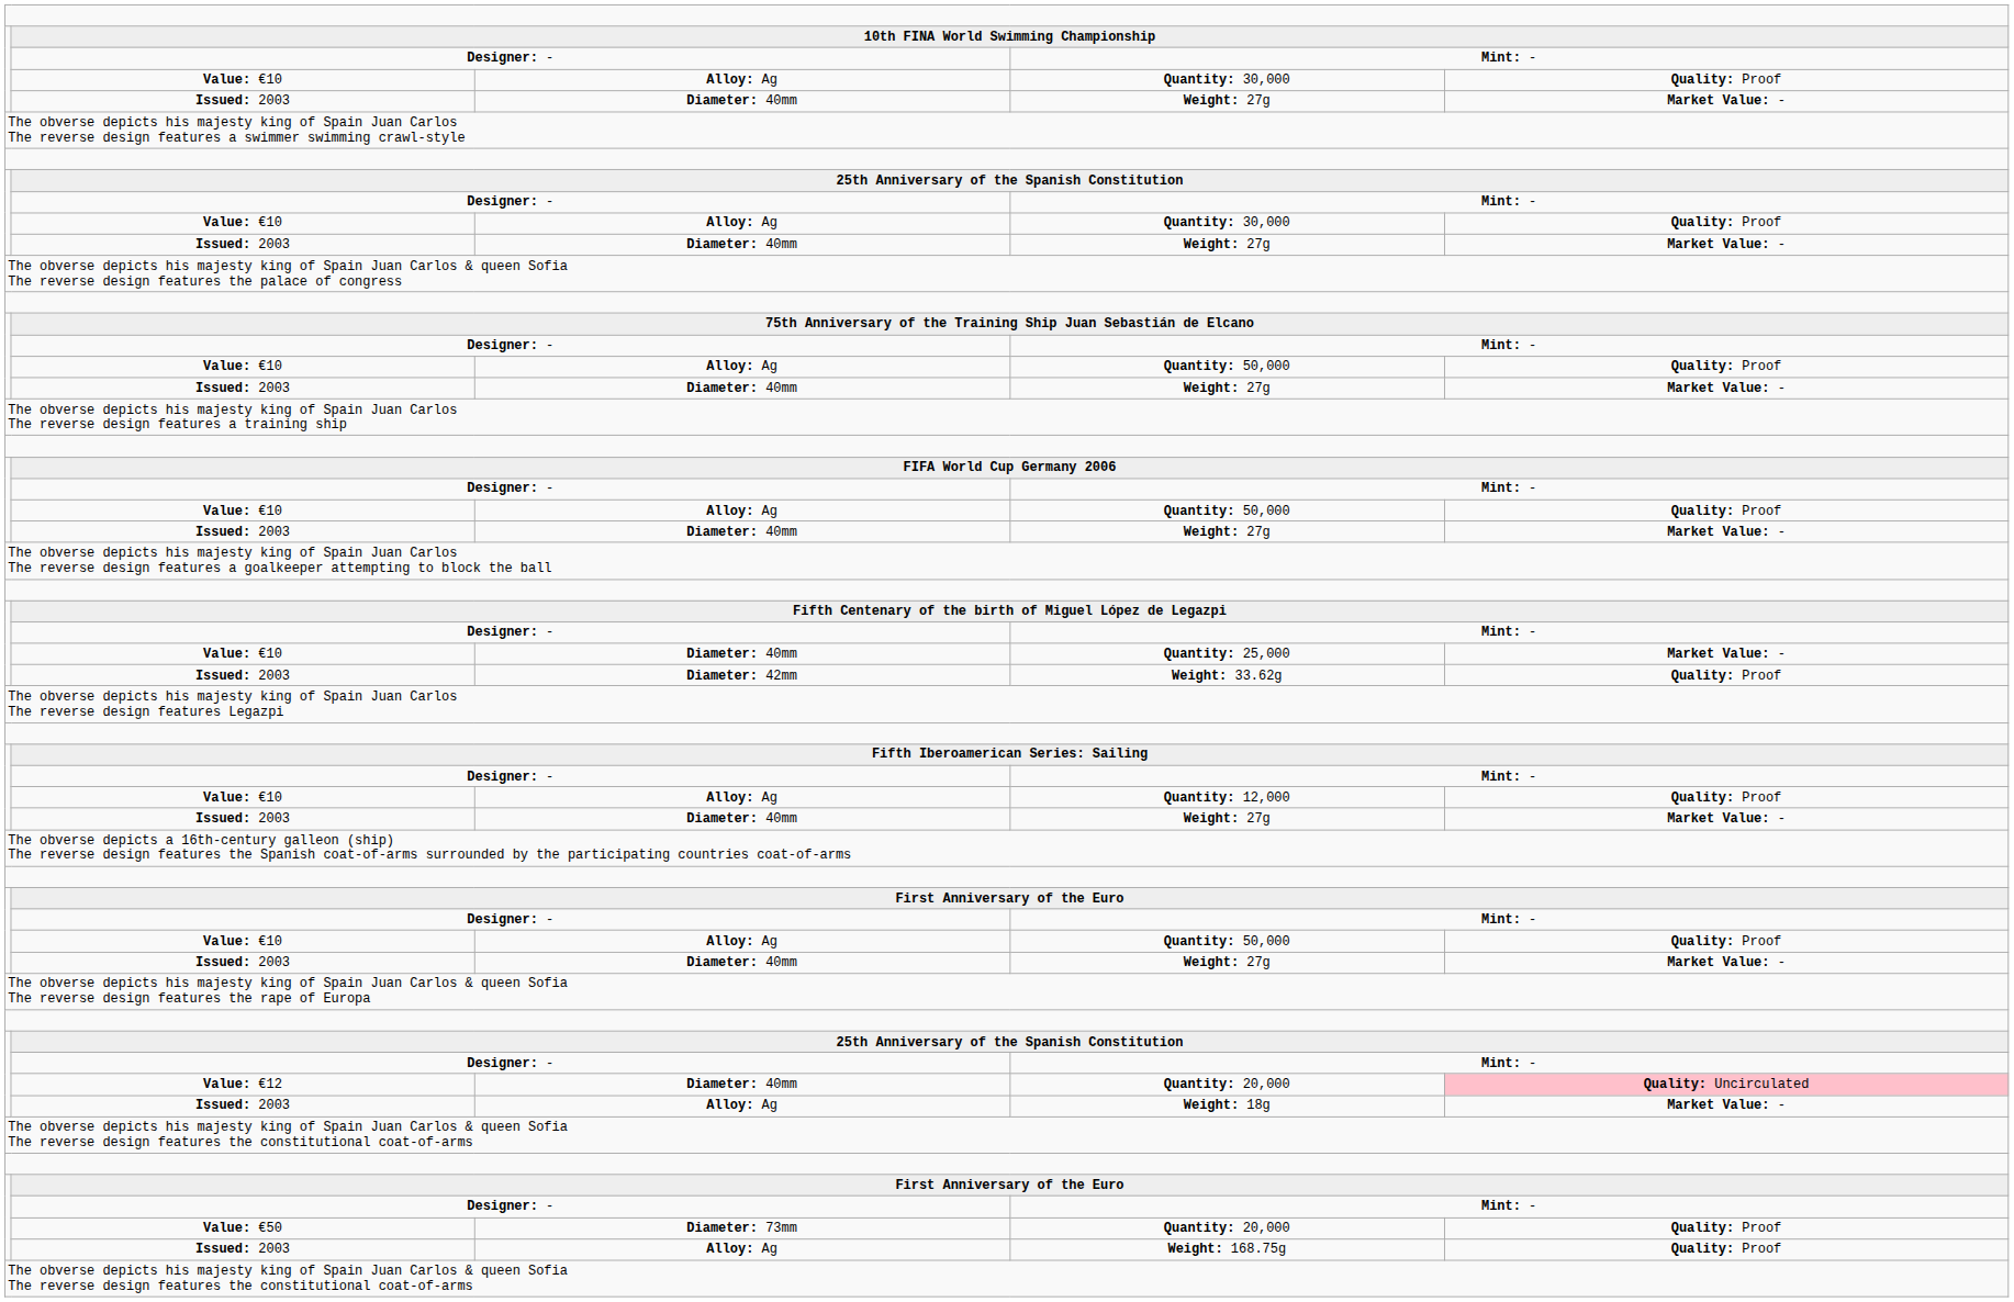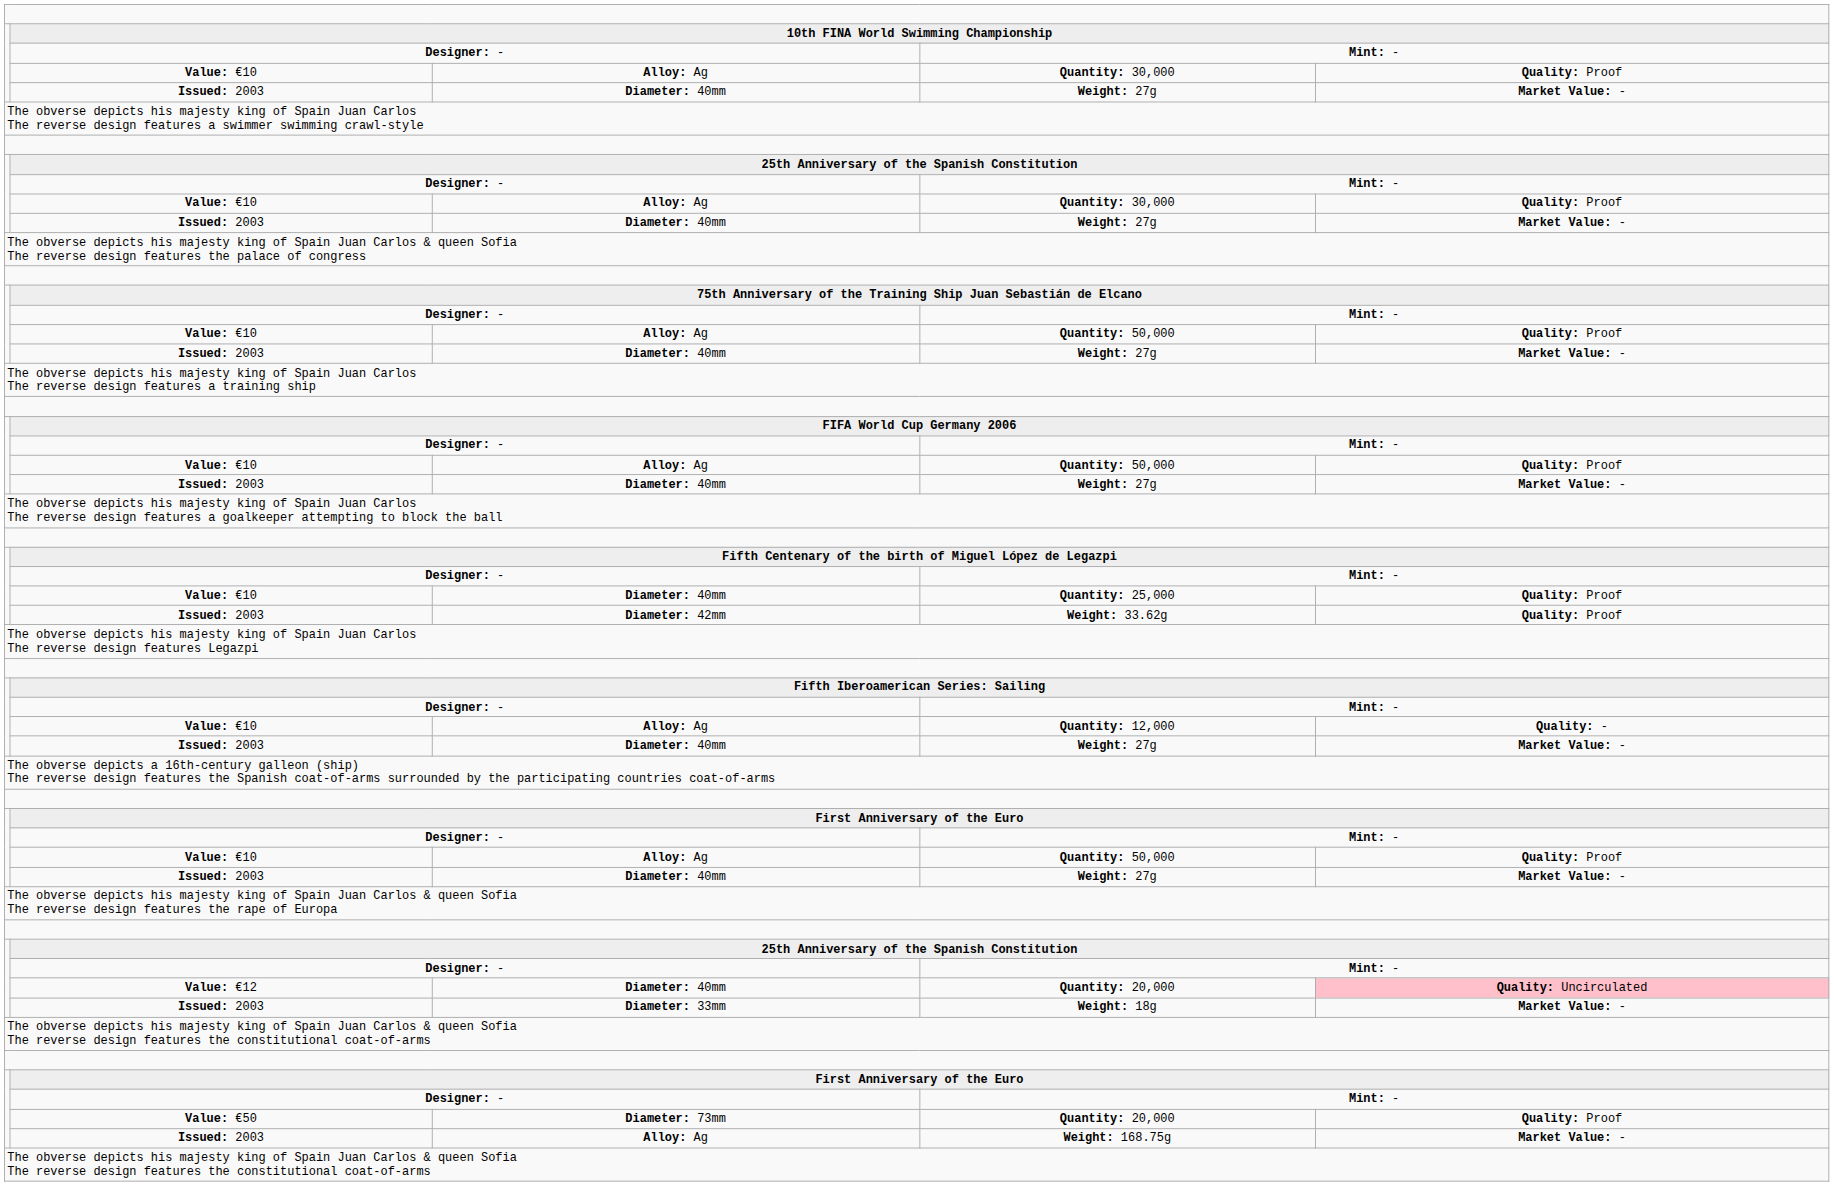Quantity: 25,000 | column 5: Market Value: - -> Quality: Proof
Quantity: 12,000 | column 5: Quality: Proof -> Quality: -
Weight: 18g | column 3: Alloy: Ag -> Diameter: 33mm
Weight: 168.75g | column 5: Quality: Proof -> Market Value: -
